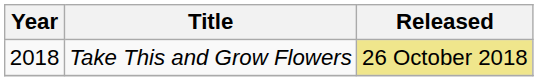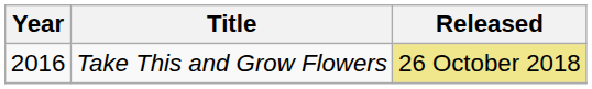Take This and Grow Flowers | Year: 2018 -> 2016
